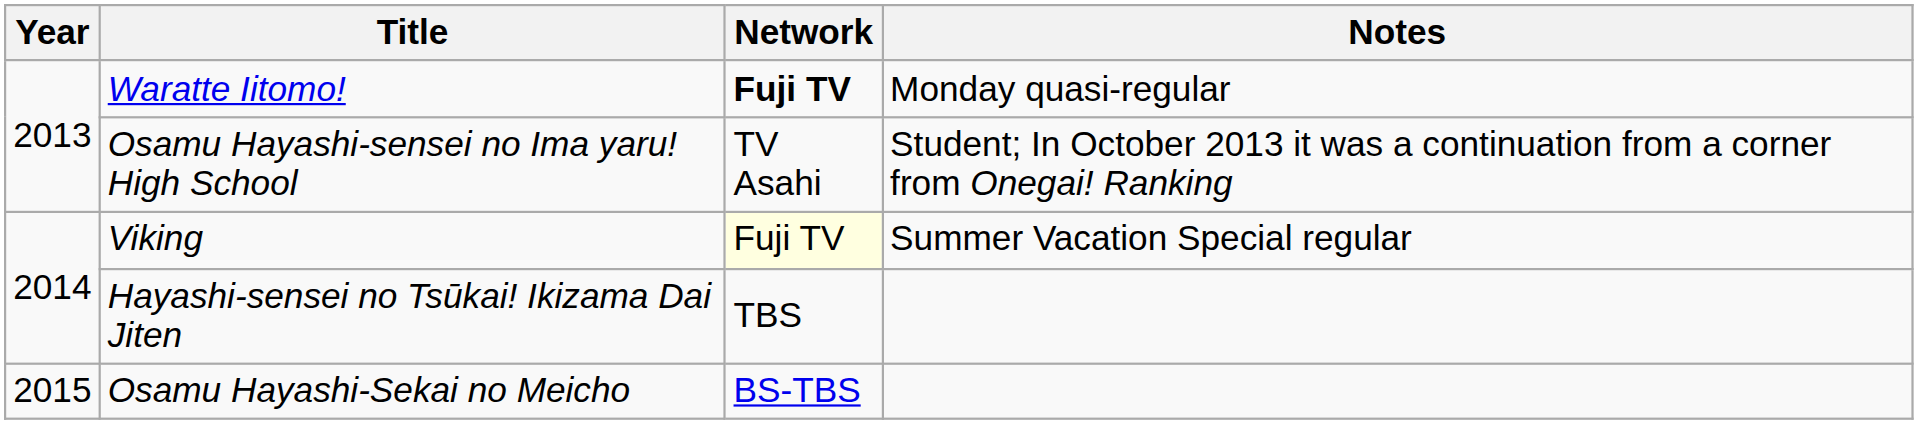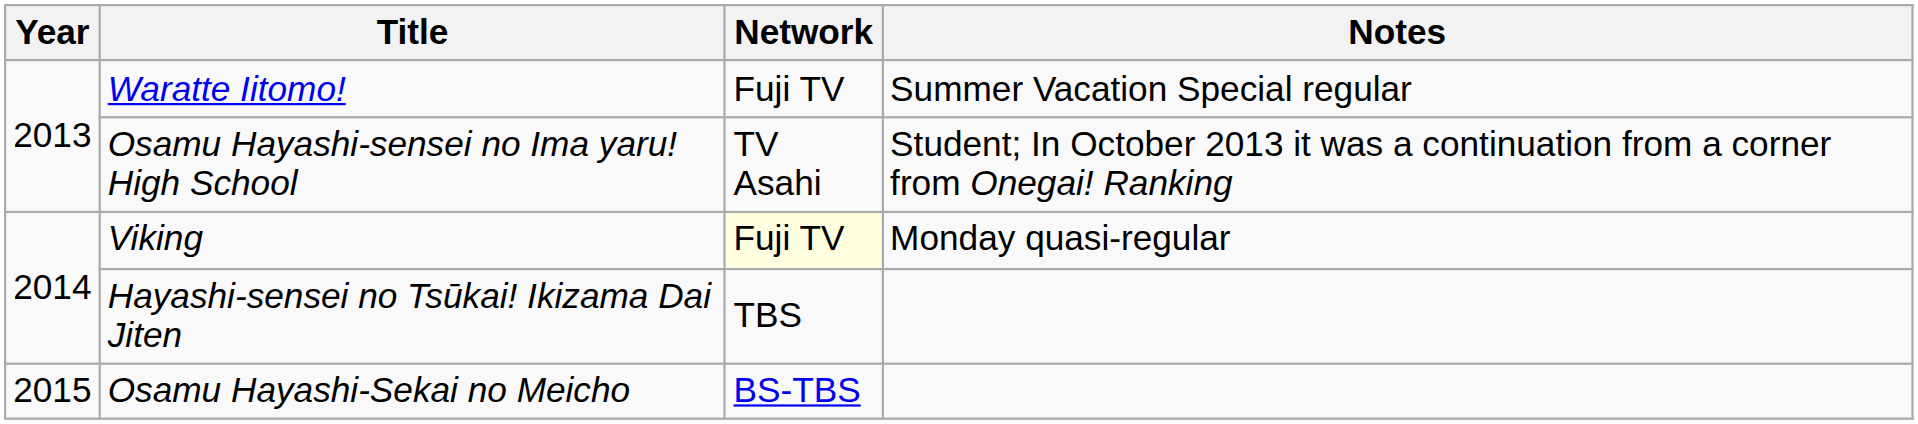Waratte Iitomo! | Network: bold -> normal
Waratte Iitomo! | Notes: Monday quasi-regular -> Summer Vacation Special regular
Viking | Notes: Summer Vacation Special regular -> Monday quasi-regular
